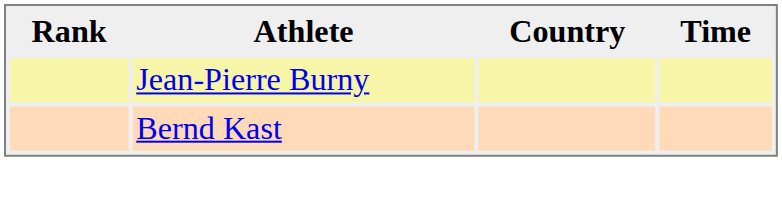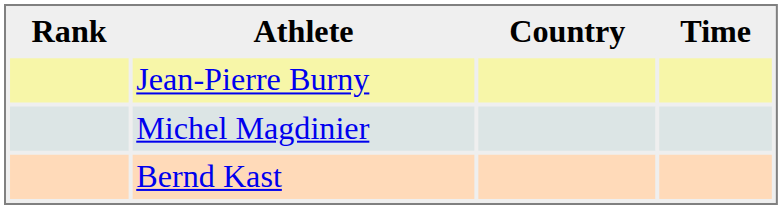+ row: Michel Magdinier
